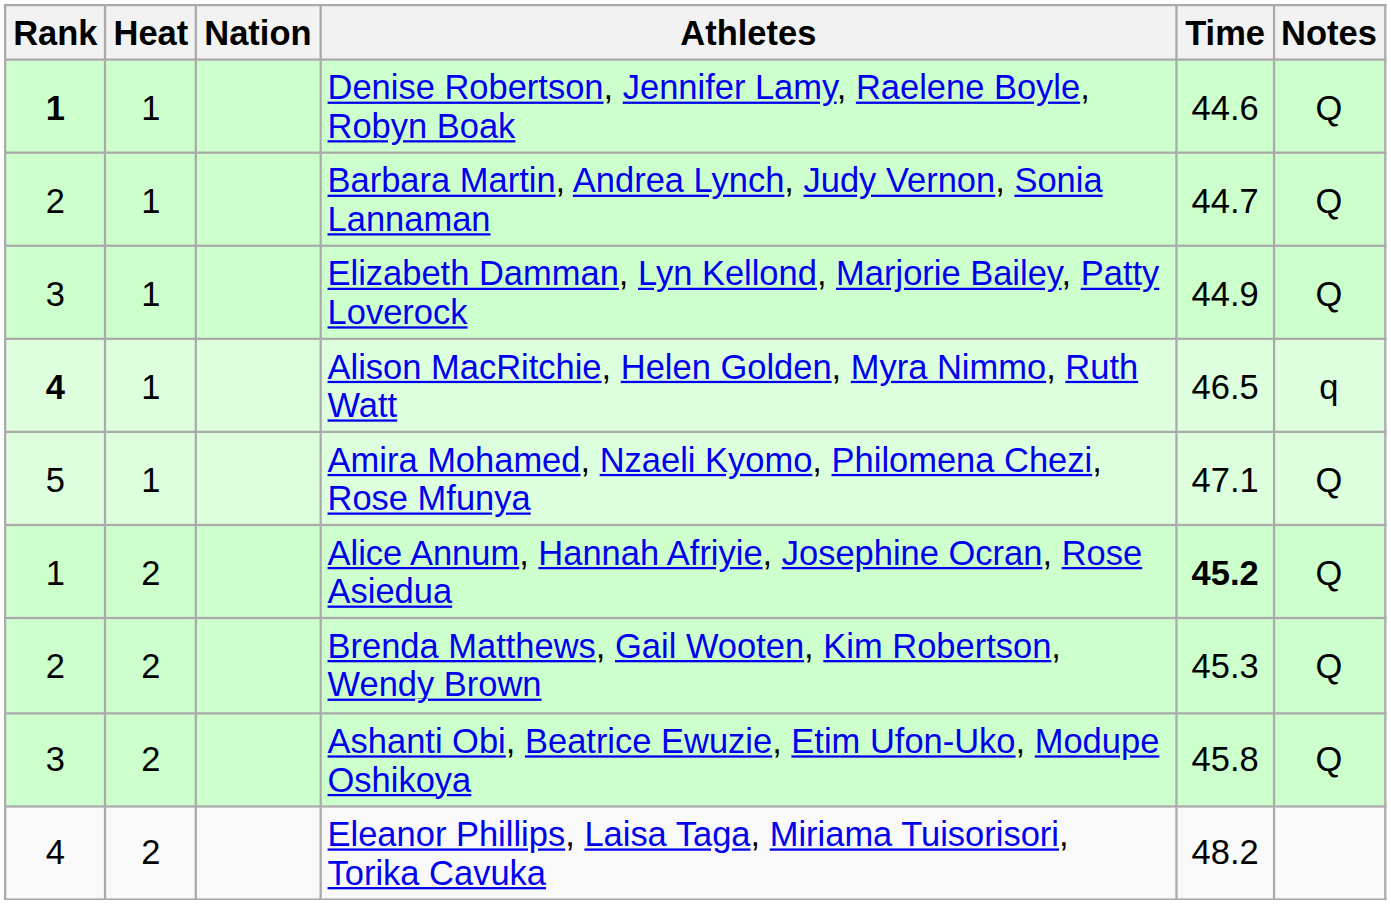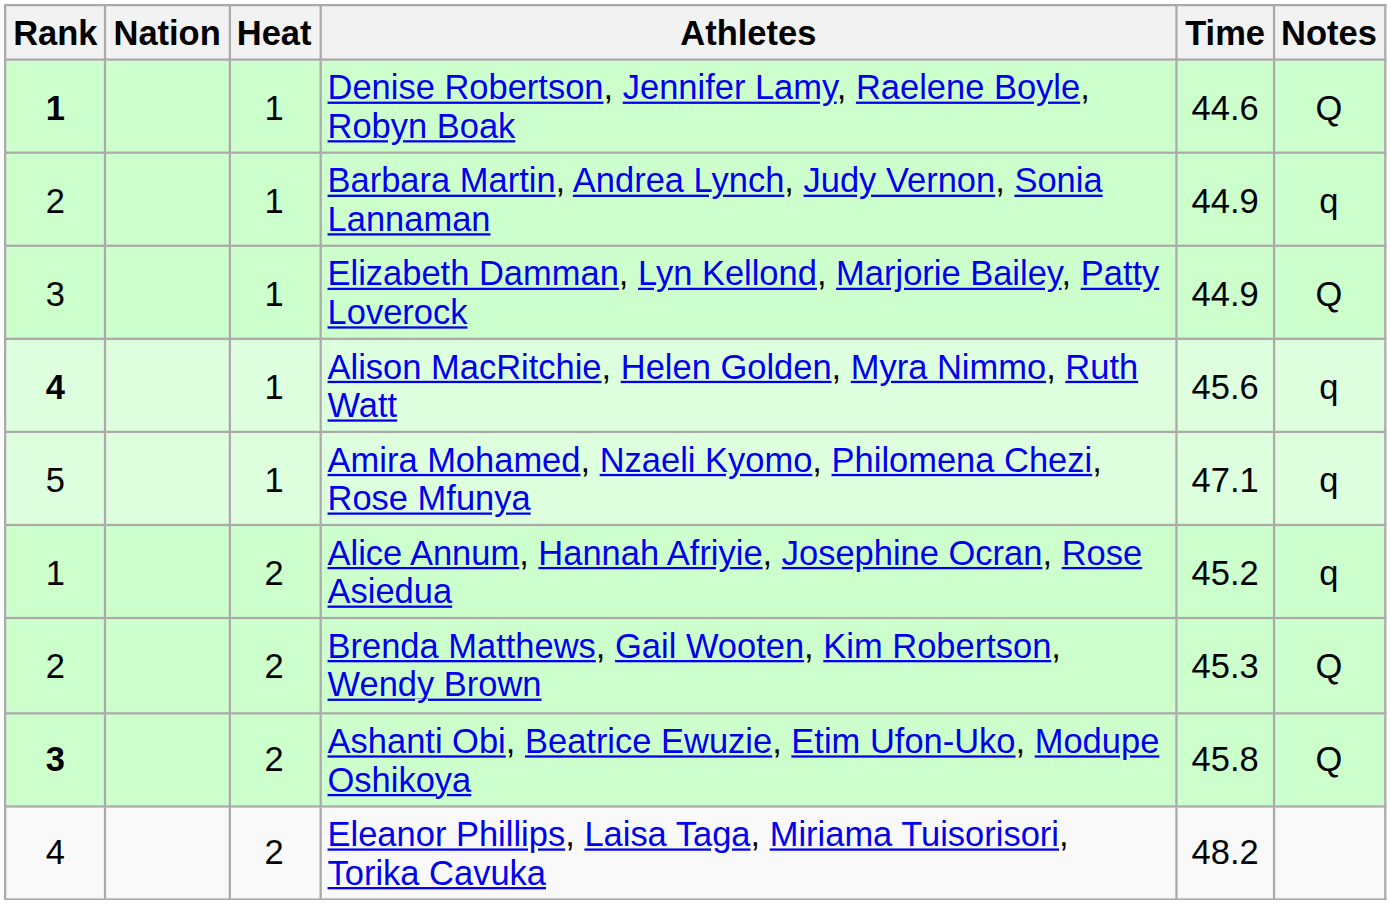columns swapped: Heat <-> Nation
Barbara Martin, Andrea Lynch, Judy Vernon, Sonia Lannaman | Time: 44.7 -> 44.9
Barbara Martin, Andrea Lynch, Judy Vernon, Sonia Lannaman | Notes: Q -> q
Alison MacRitchie, Helen Golden, Myra Nimmo, Ruth Watt | Time: 46.5 -> 45.6
Amira Mohamed, Nzaeli Kyomo, Philomena Chezi, Rose Mfunya | Notes: Q -> q
Alice Annum, Hannah Afriyie, Josephine Ocran, Rose Asiedua | Time: bold -> normal
Alice Annum, Hannah Afriyie, Josephine Ocran, Rose Asiedua | Notes: Q -> q
Ashanti Obi, Beatrice Ewuzie, Etim Ufon-Uko, Modupe Oshikoya | Rank: normal -> bold
